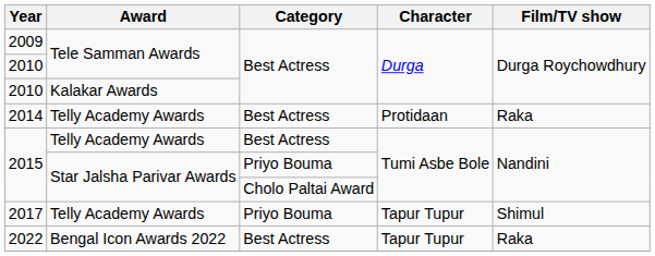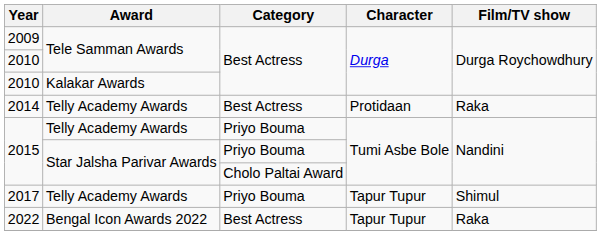2015 / Telly Academy Awards | Category: Best Actress -> Priyo Bouma
